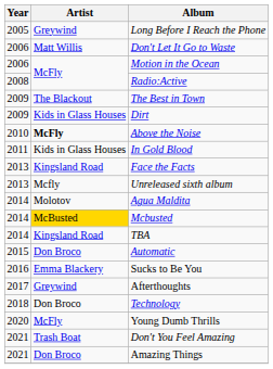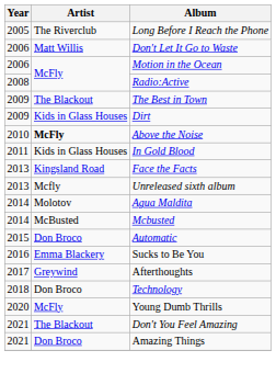Long Before I Reach the Phone | Artist: Greywind -> The Riverclub
Mcbusted | Artist: gold background -> no background
- row: 2014 | Kingsland Road | TBA
Don't You Feel Amazing | Artist: Trash Boat -> The Blackout
